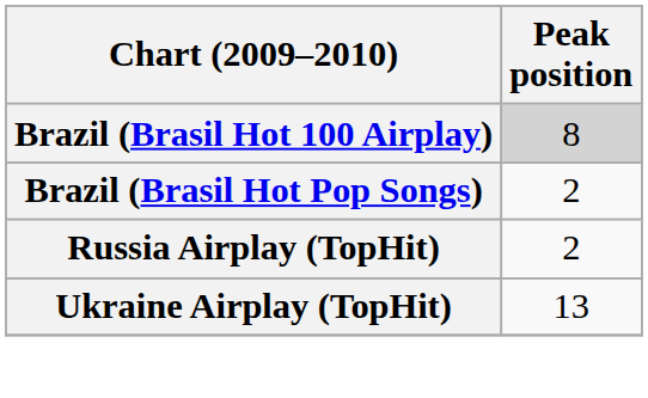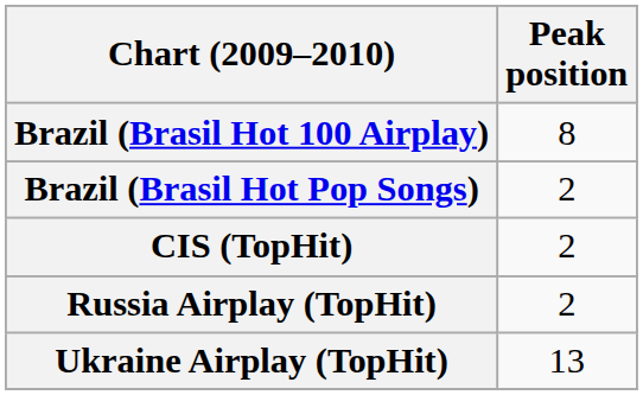Brazil (Brasil Hot 100 Airplay) | Peak position: lightgrey background -> no background
+ row: CIS (TopHit) | 2
